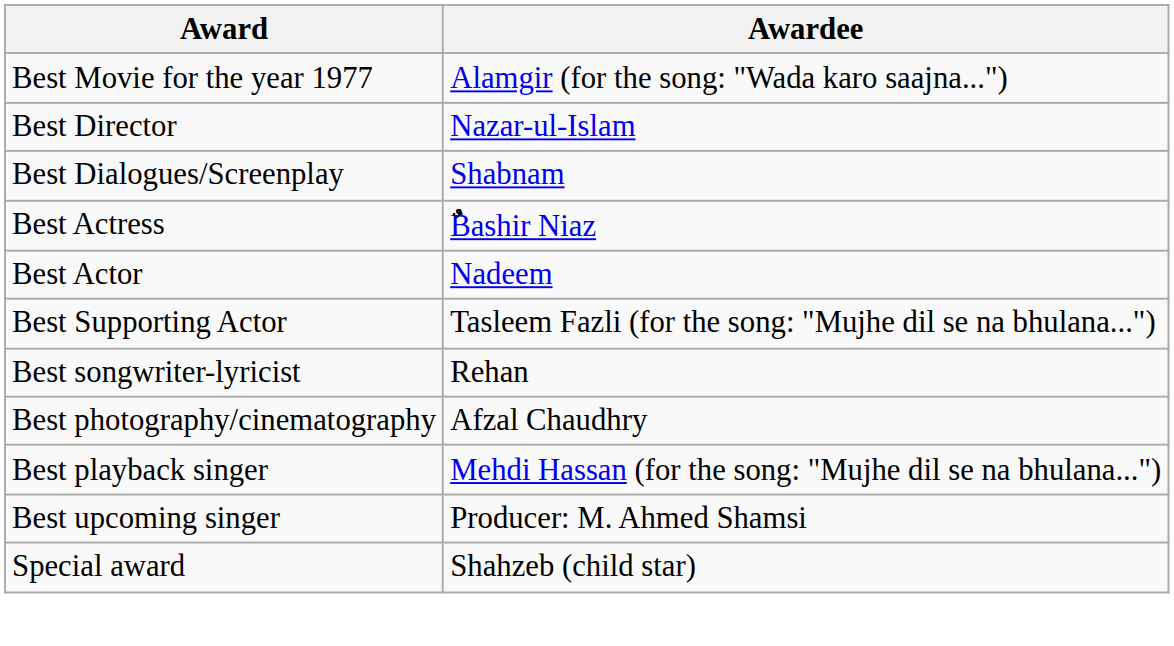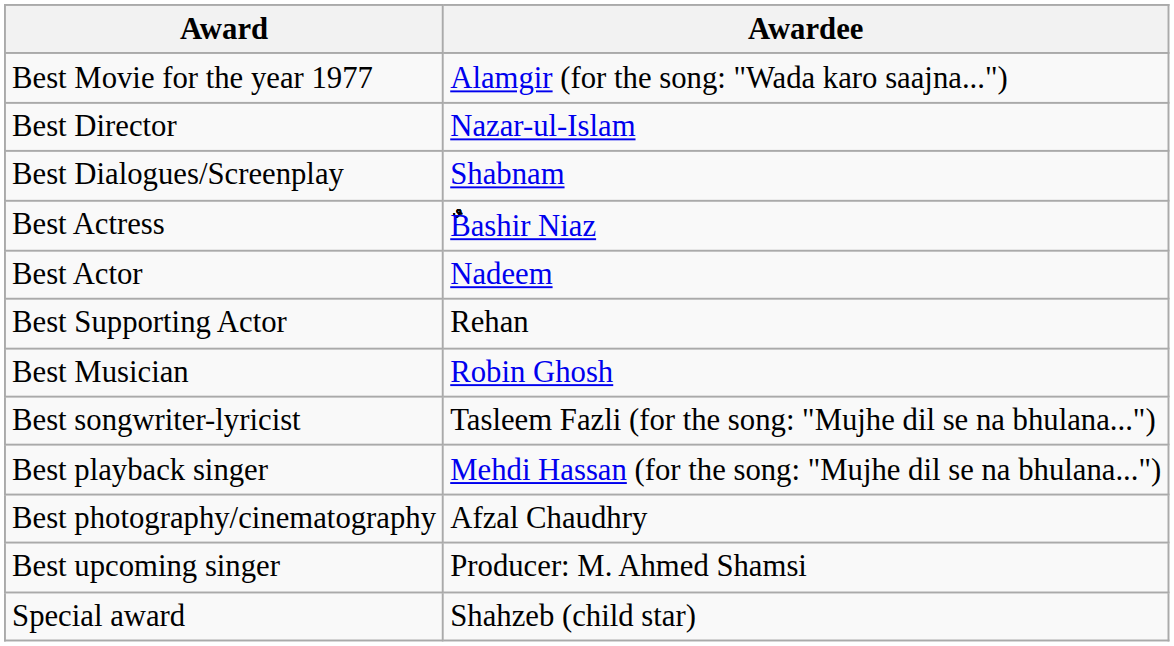Best Supporting Actor | Awardee: Tasleem Fazli (for the song: "Mujhe dil se na bhulana...") -> Rehan
+ row: Best Musician | Robin Ghosh
Best songwriter-lyricist | Awardee: Rehan -> Tasleem Fazli (for the song: "Mujhe dil se na bhulana...")
rows swapped: Best photography/cinematography <-> Best playback singer
